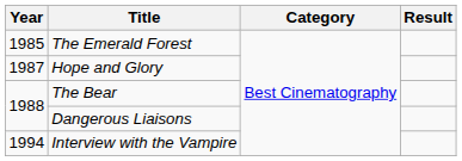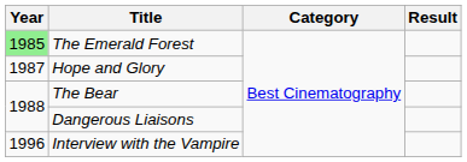The Emerald Forest | Year: no background -> lightgreen background
Interview with the Vampire | Year: 1994 -> 1996
